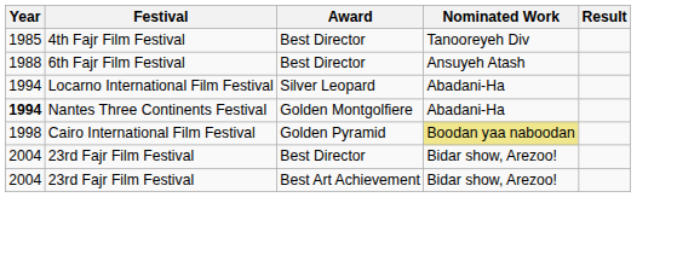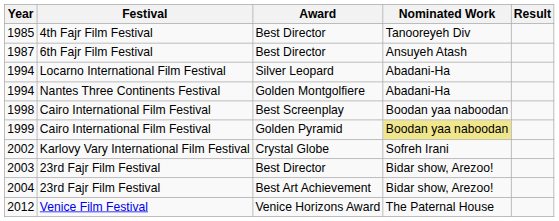6th Fajr Film Festival | Year: 1988 -> 1987
Nantes Three Continents Festival | Year: bold -> normal
+ row: 1998 | Cairo International Film Festival | Best Screenplay | Boodan yaa naboodan
Cairo International Film Festival / Golden Pyramid | Year: 1998 -> 1999
+ row: 2002 | Karlovy Vary International Film Festival | Crystal Globe | Sofreh Irani
23rd Fajr Film Festival / Best Director | Year: 2004 -> 2003
+ row: 2012 | Venice Film Festival | Venice Horizons Award | The Paternal House
